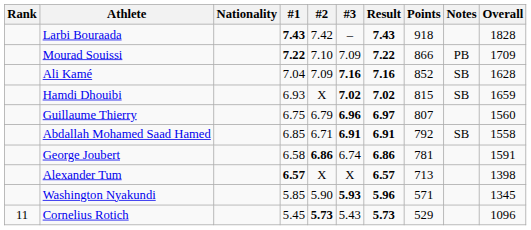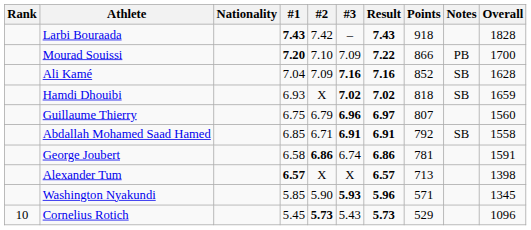Mourad Souissi | #1: 7.22 -> 7.20
Mourad Souissi | Overall: 1709 -> 1700
Hamdi Dhouibi | Points: 815 -> 818
Cornelius Rotich | Rank: 11 -> 10
